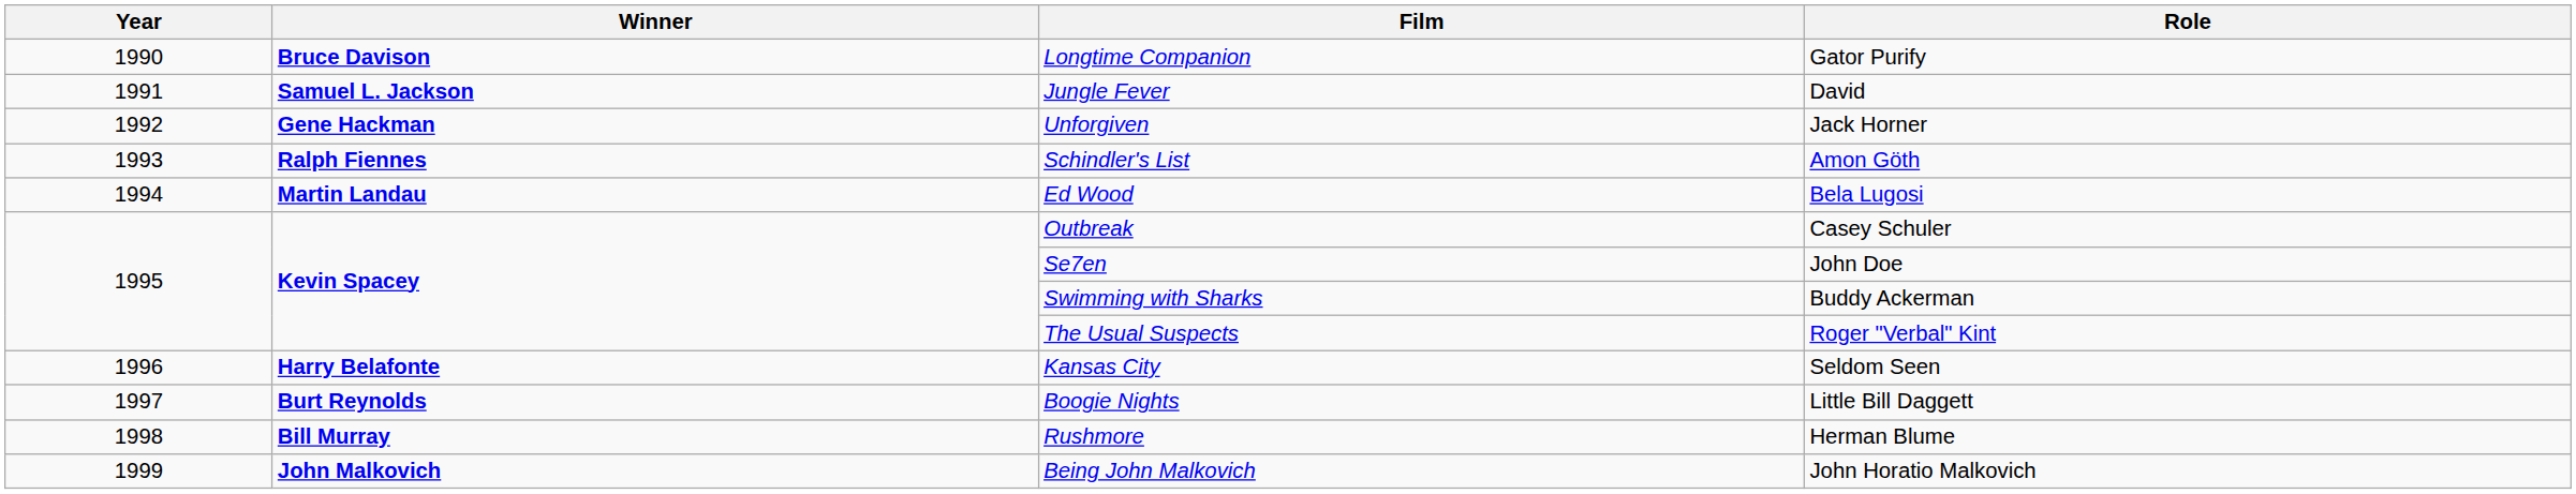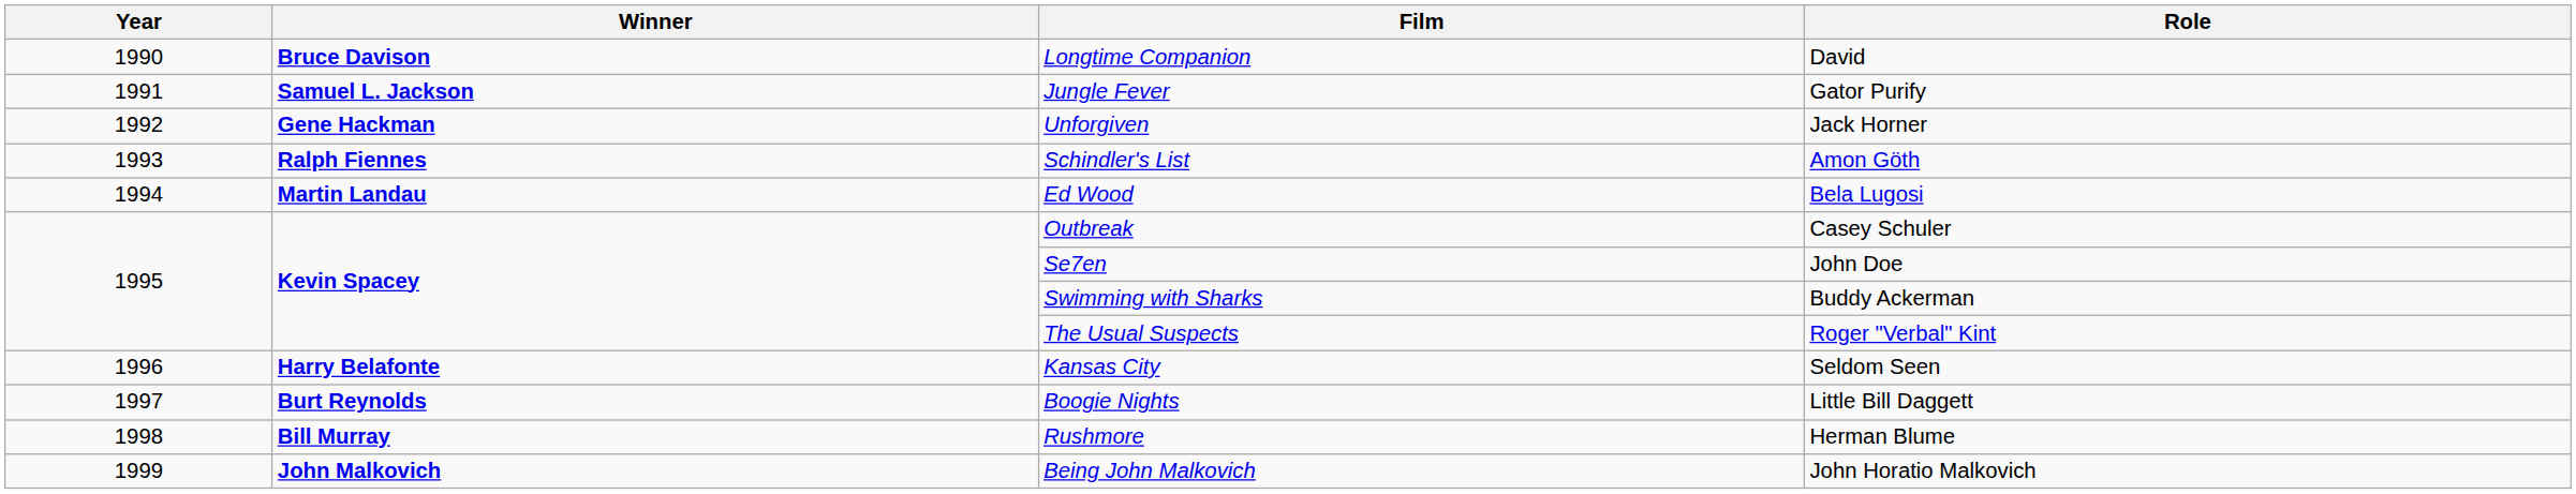Longtime Companion | Role: Gator Purify -> David
Jungle Fever | Role: David -> Gator Purify
